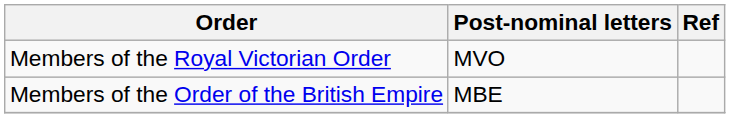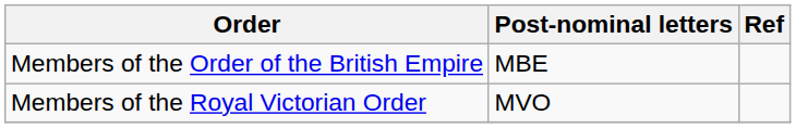rows swapped: Members of the Royal Victorian Order <-> Members of the Order of the British Empire
